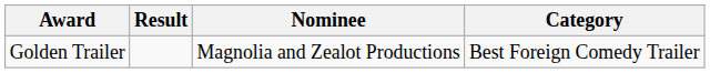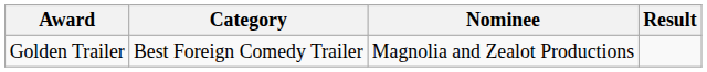columns swapped: Category <-> Result
